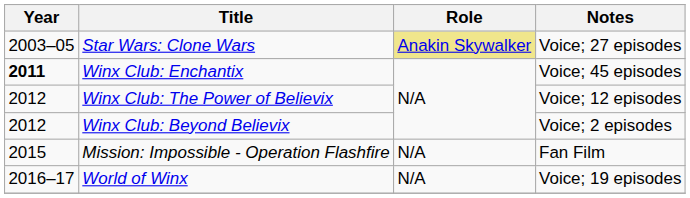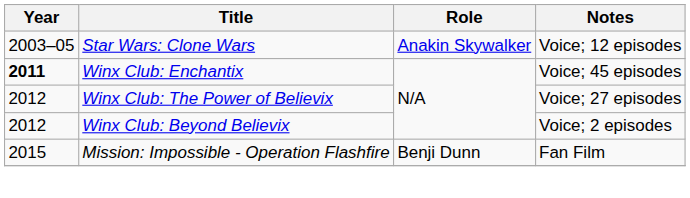Star Wars: Clone Wars | Role: khaki background -> no background
Star Wars: Clone Wars | Notes: Voice; 27 episodes -> Voice; 12 episodes
Winx Club: The Power of Believix | Notes: Voice; 12 episodes -> Voice; 27 episodes
Mission: Impossible - Operation Flashfire | Role: N/A -> Benji Dunn
- row: 2016–17 | World of Winx | N/A | Voice; 19 episodes
